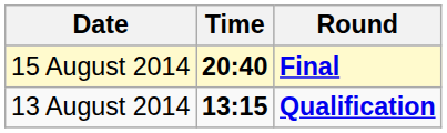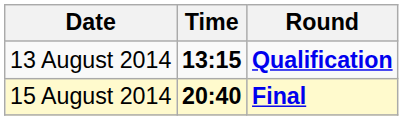rows swapped: 13 August 2014 <-> 15 August 2014
